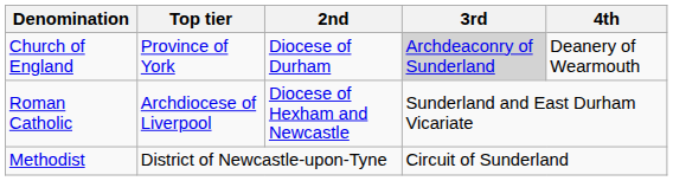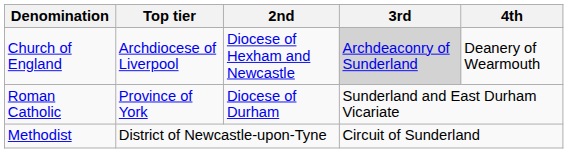Church of England | Top tier: Province of York -> Archdiocese of Liverpool
Church of England | 2nd: Diocese of Durham -> Diocese of Hexham and Newcastle
Roman Catholic | Top tier: Archdiocese of Liverpool -> Province of York
Roman Catholic | 2nd: Diocese of Hexham and Newcastle -> Diocese of Durham
